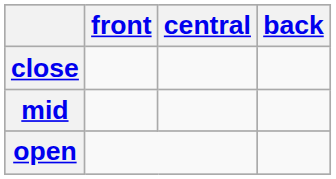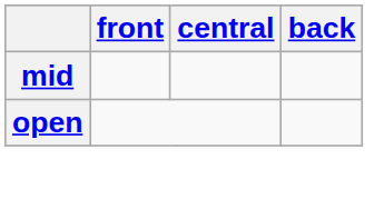- row: close
